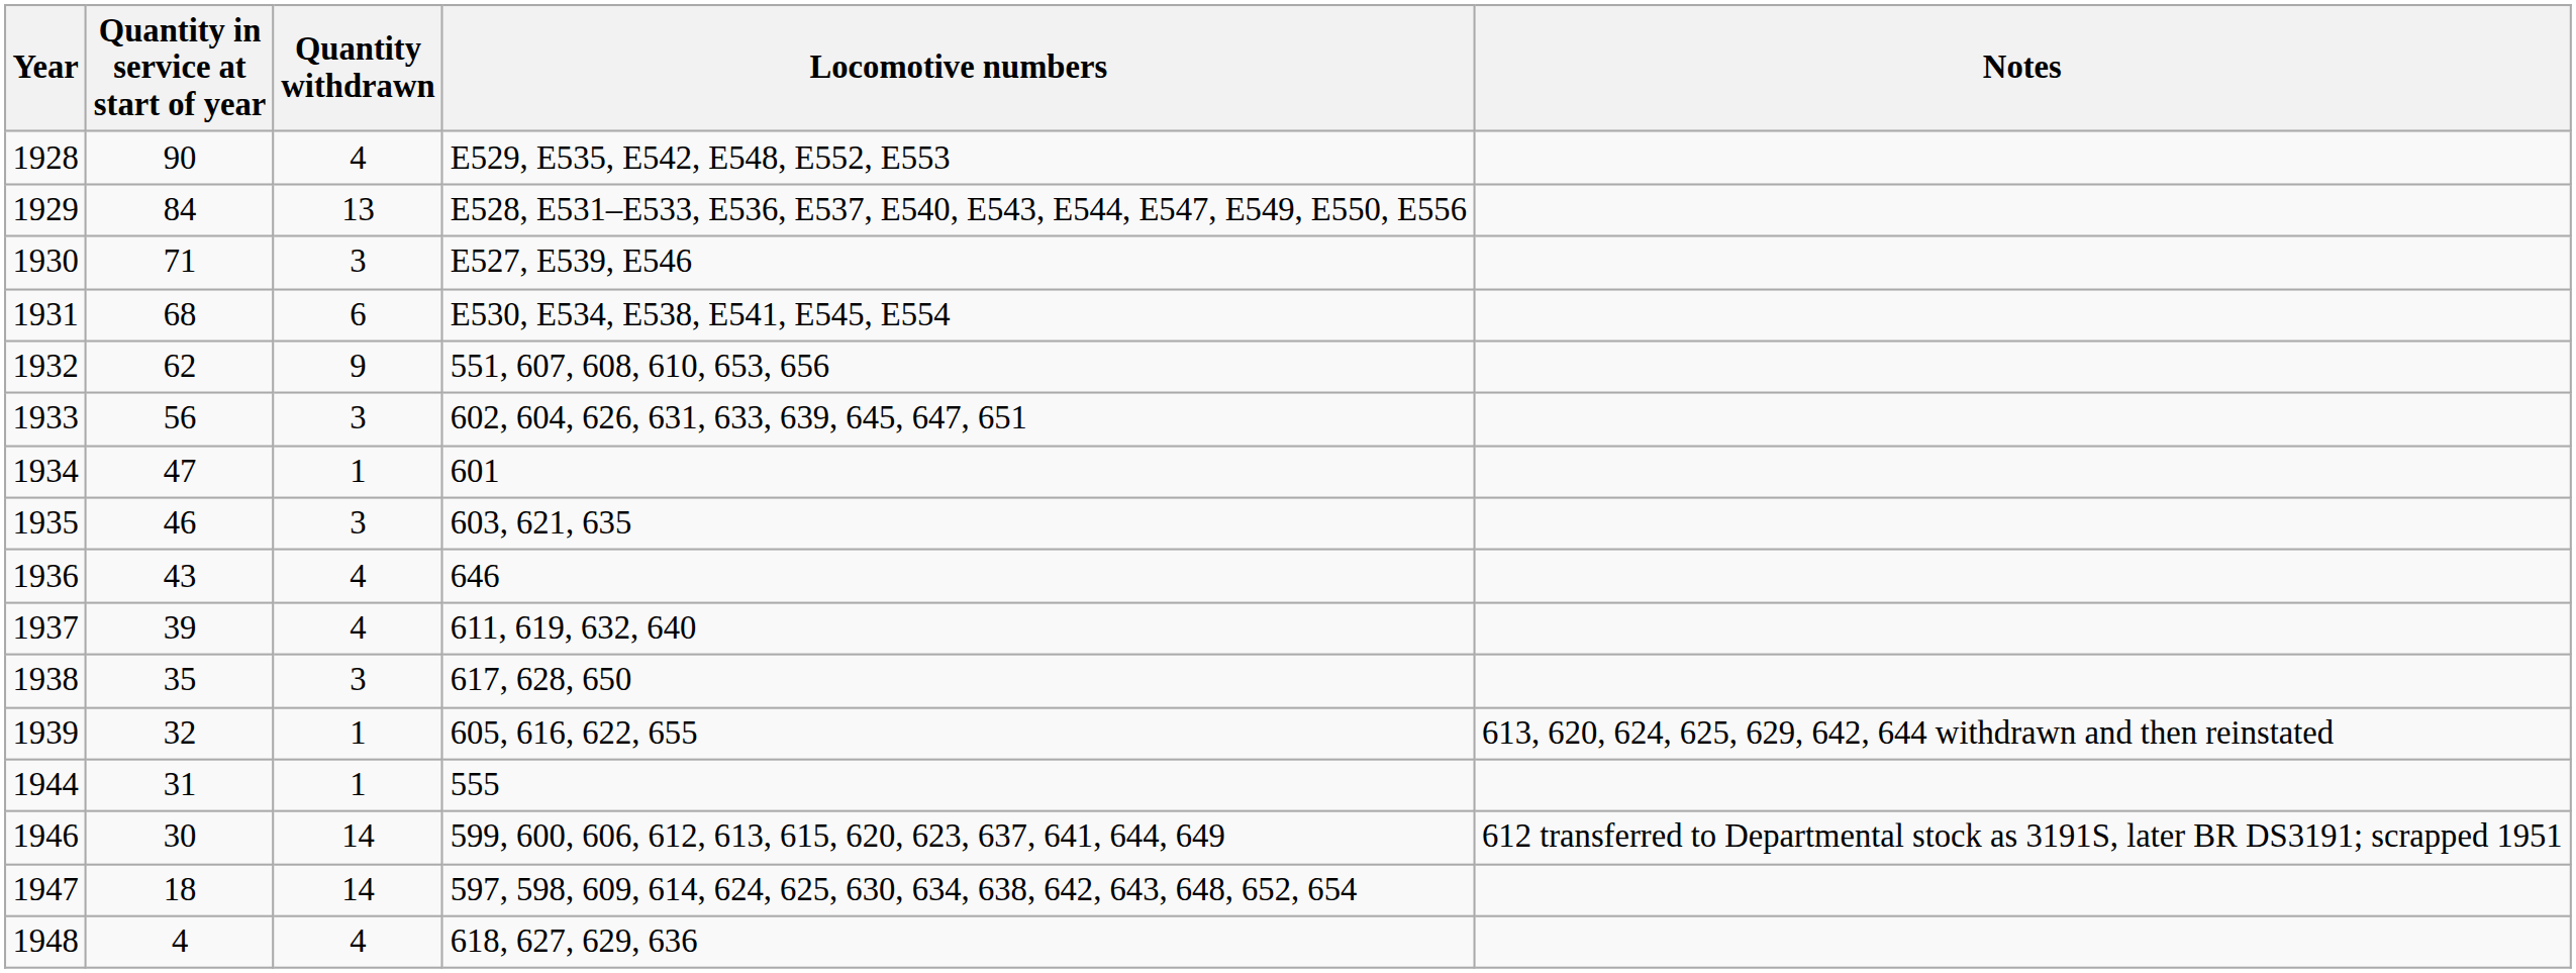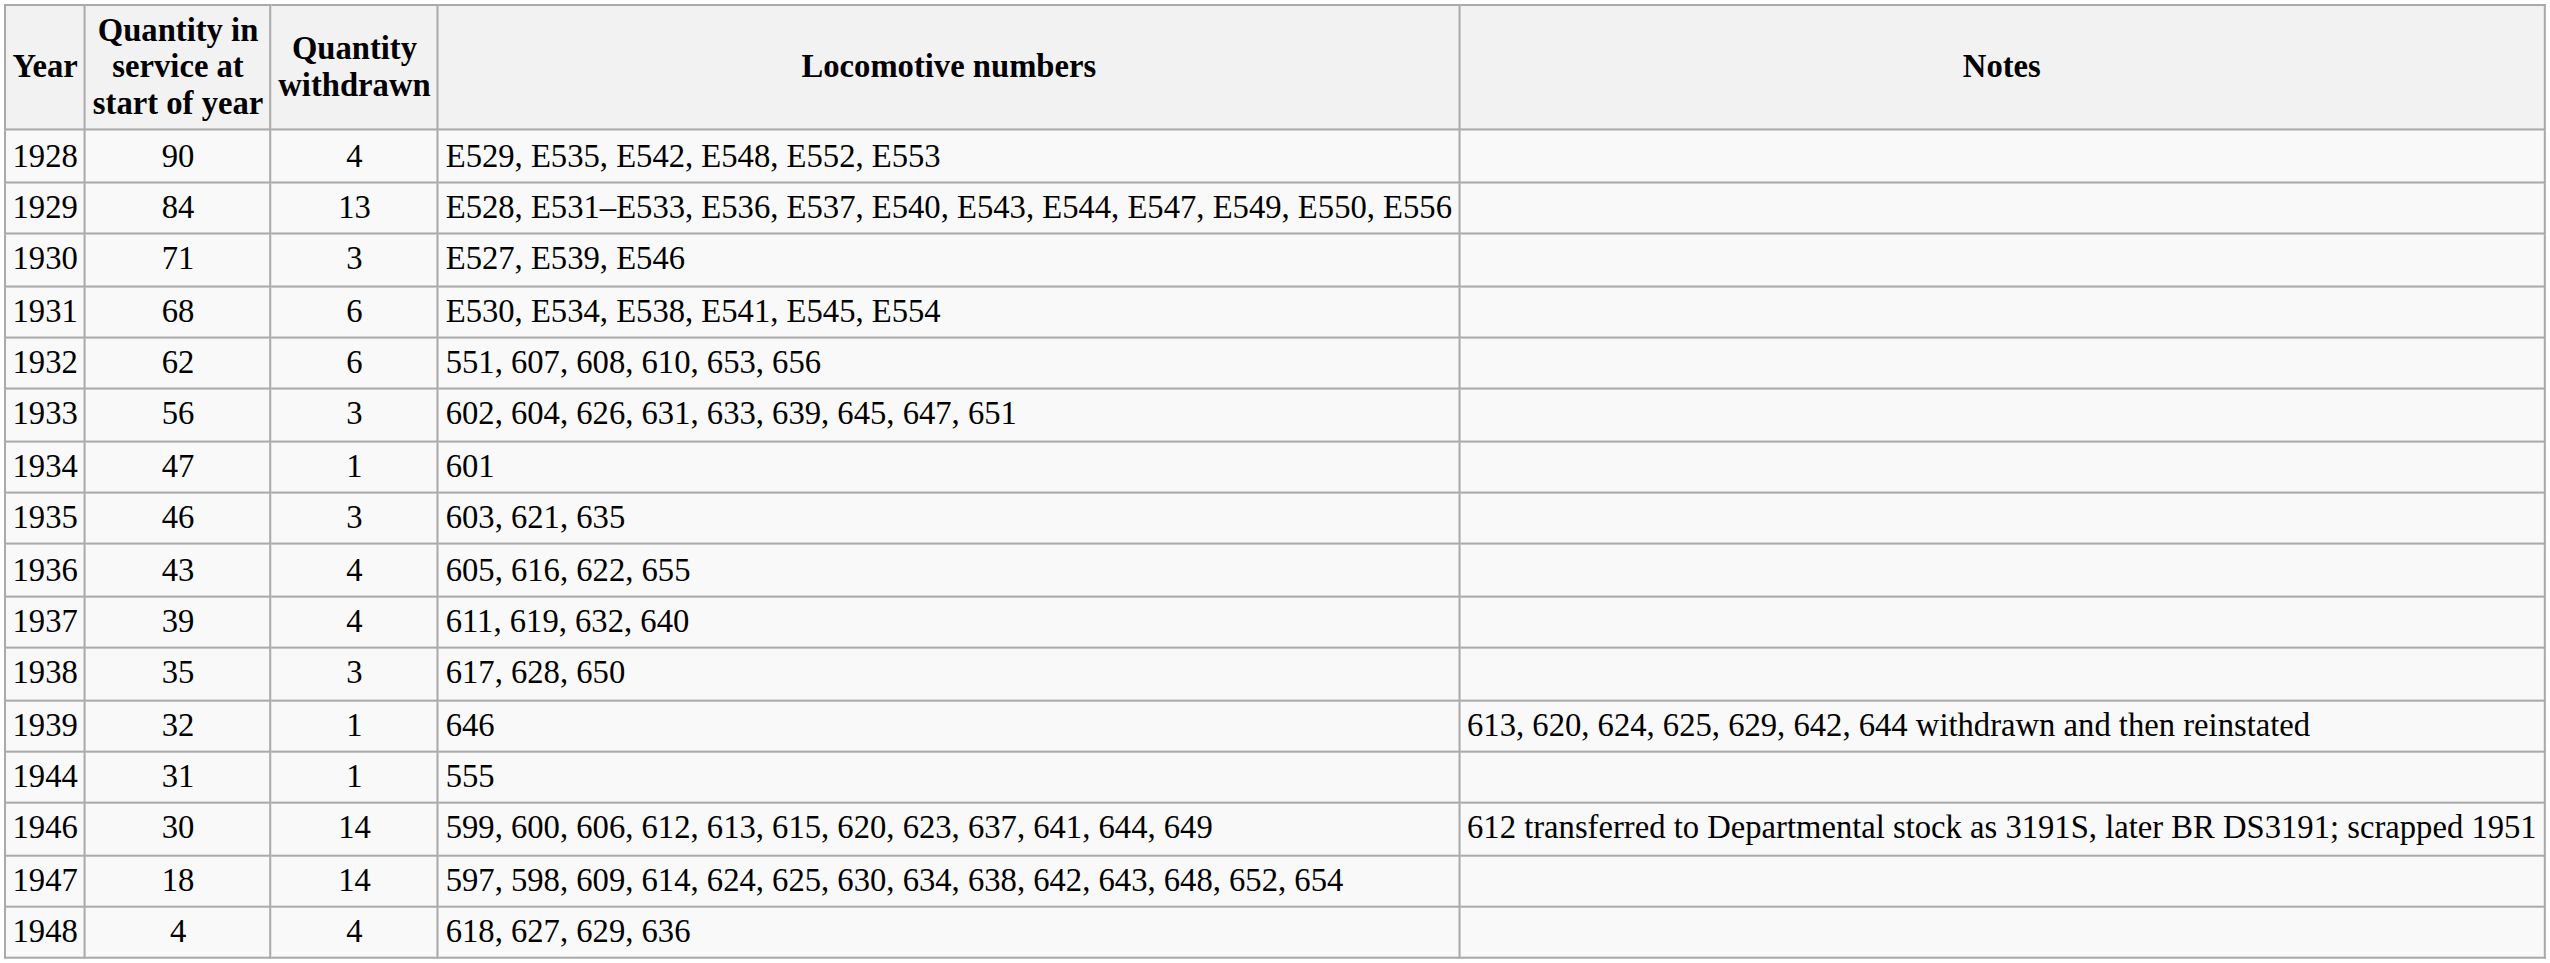1932 | Quantity withdrawn: 9 -> 6
1936 | Locomotive numbers: 646 -> 605, 616, 622, 655
1939 | Locomotive numbers: 605, 616, 622, 655 -> 646
